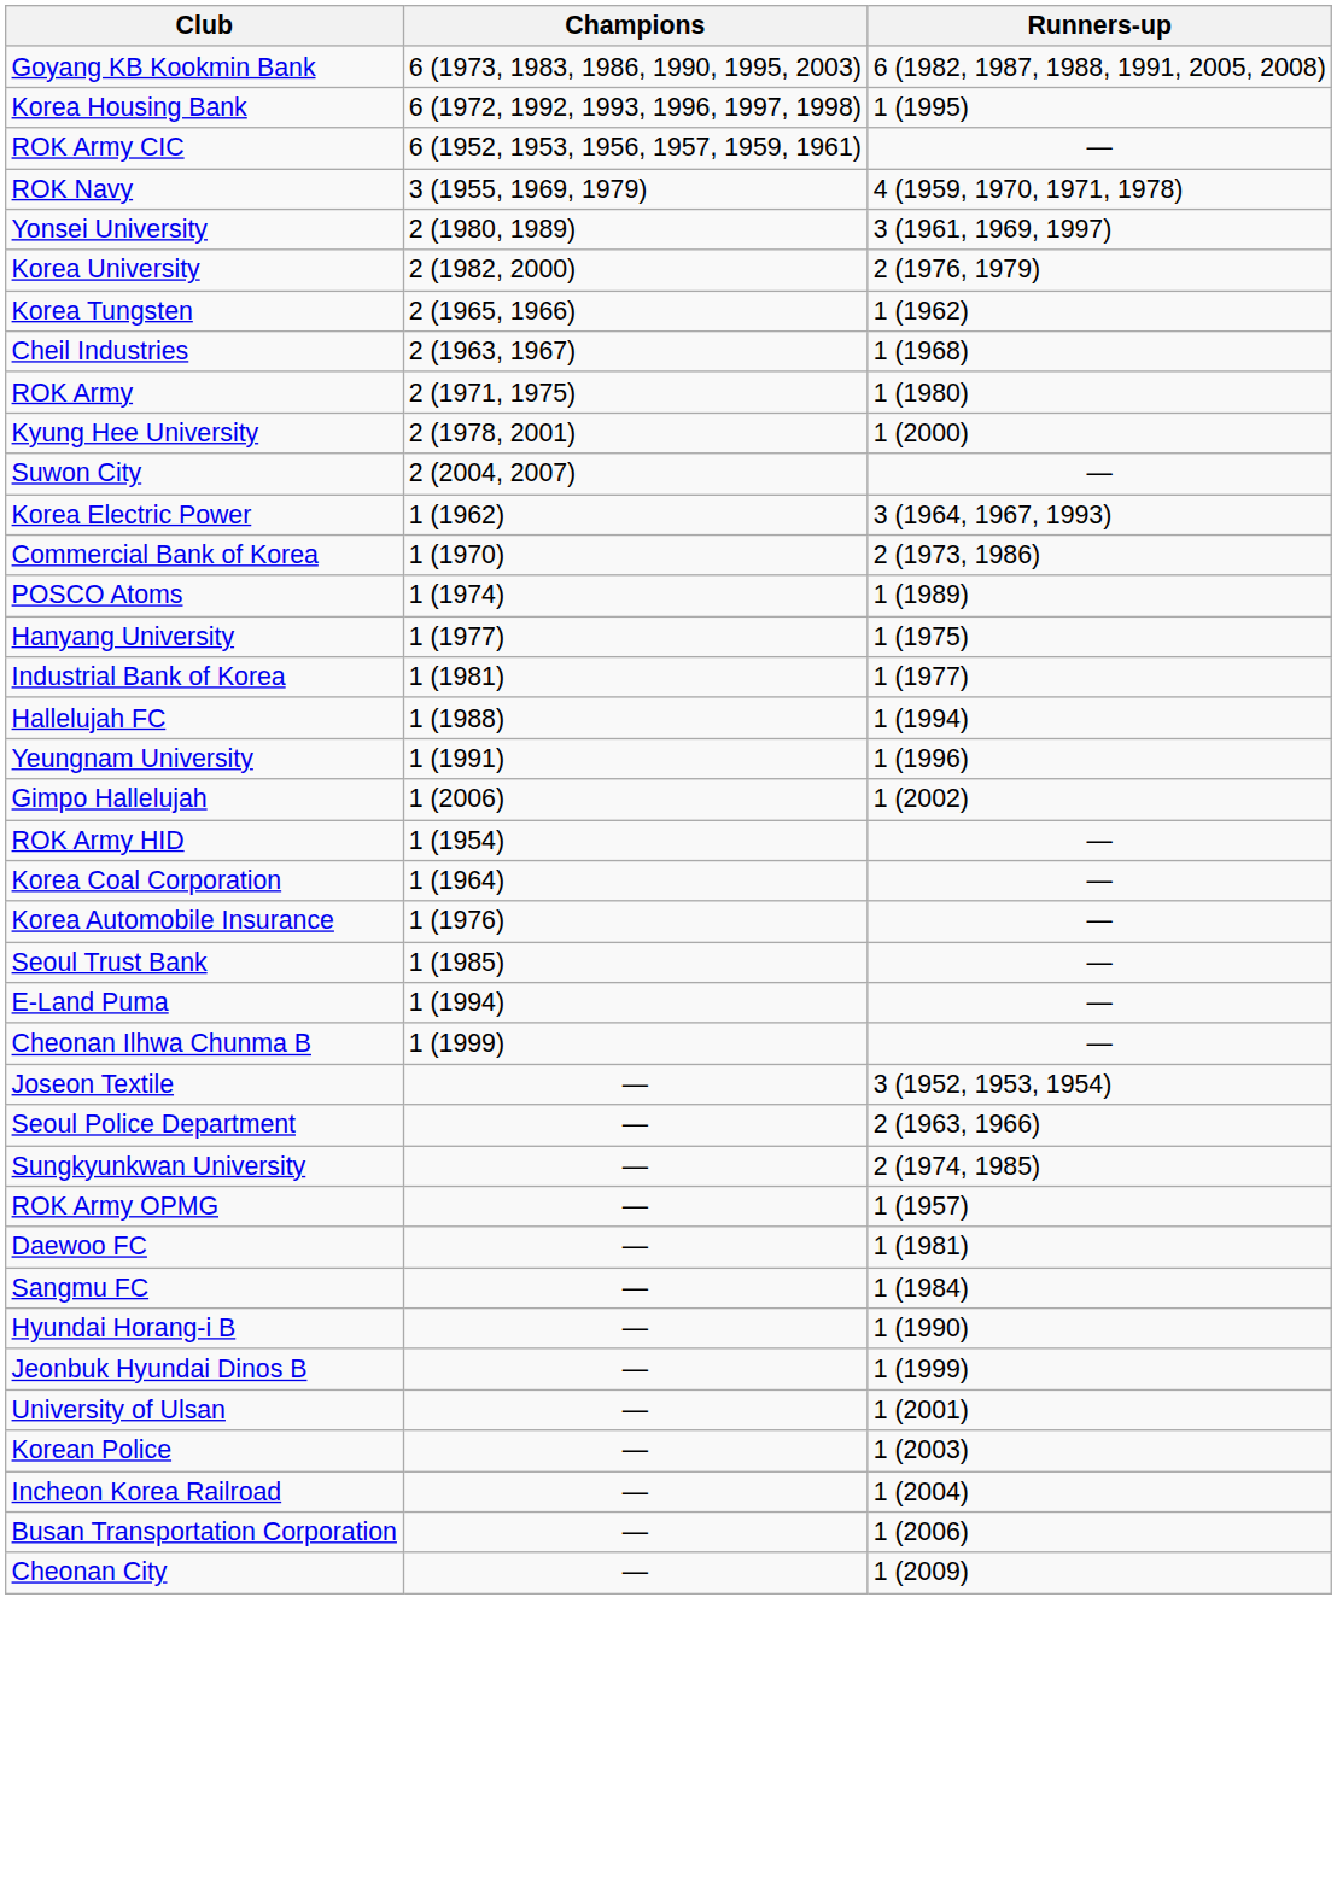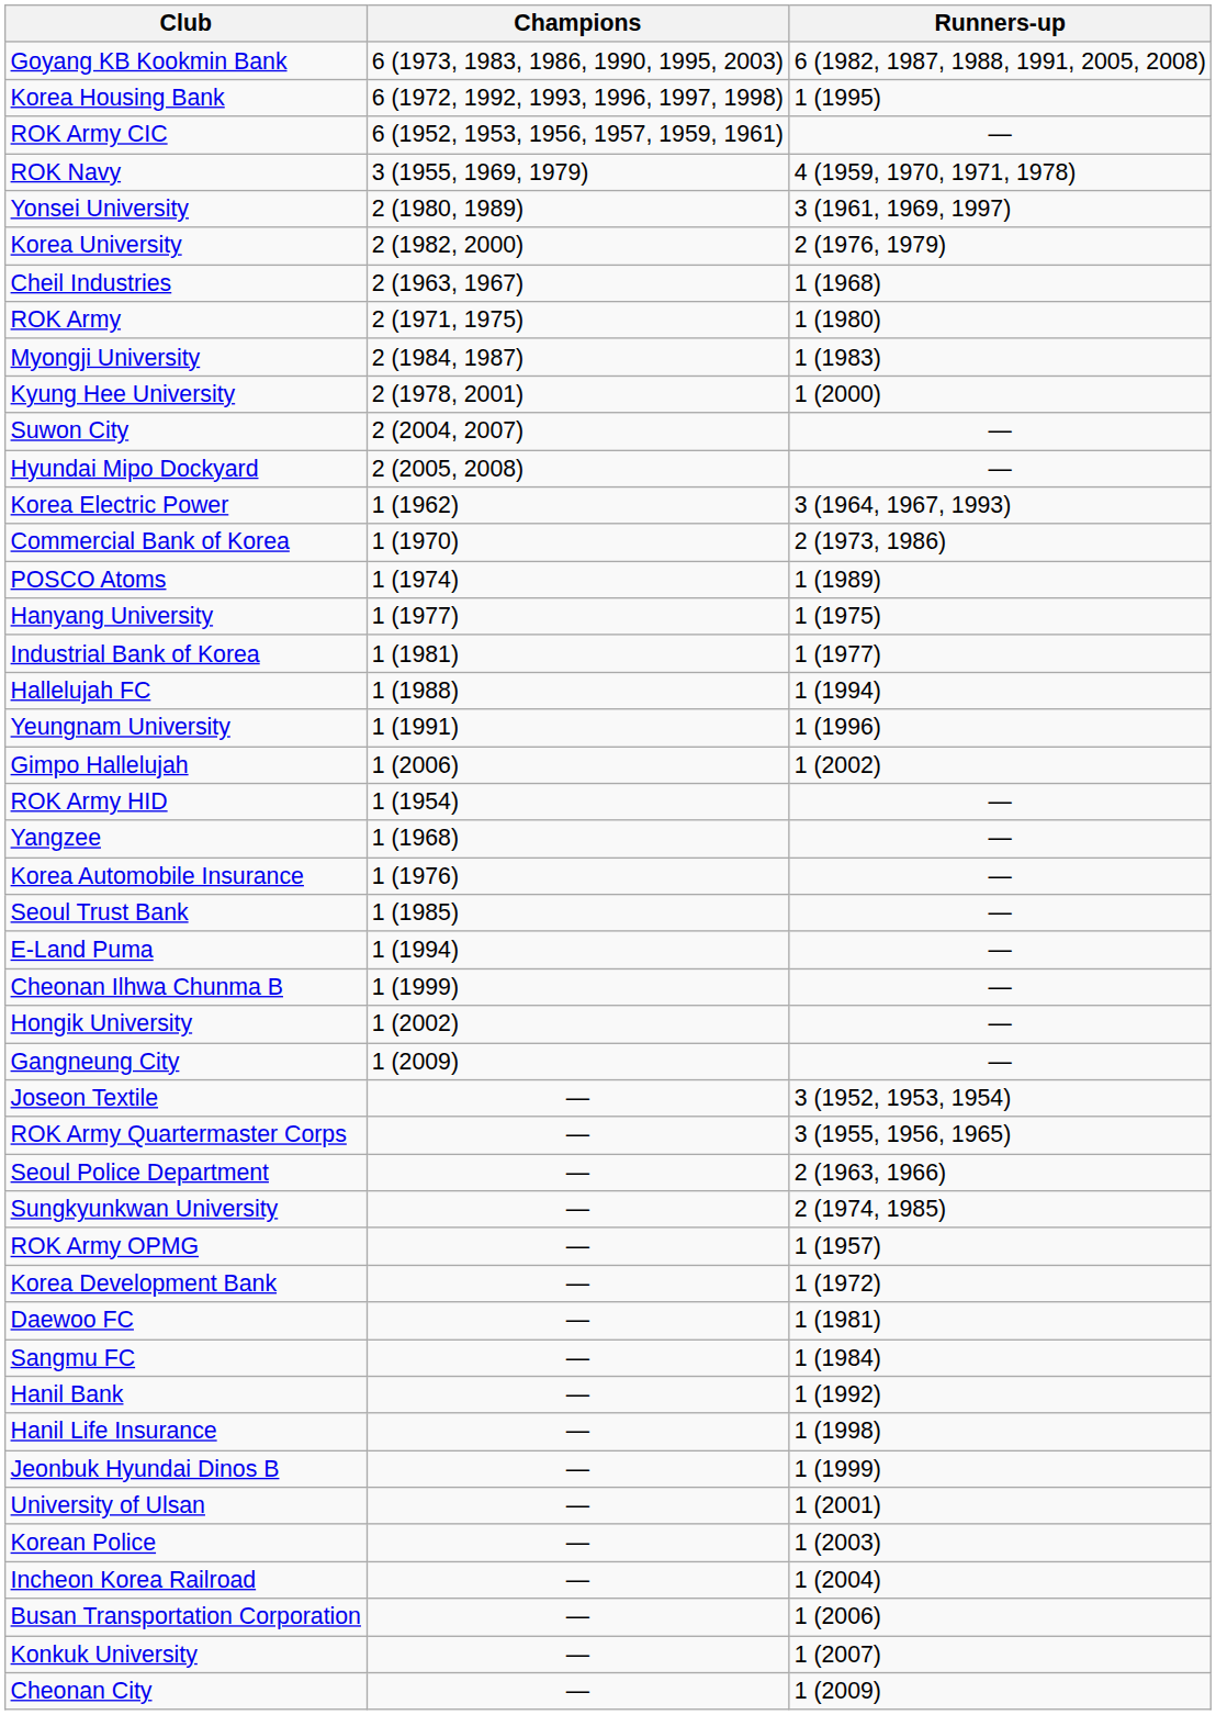- row: Korea Tungsten | 2 (1965, 1966) | 1 (1962)
+ row: Myongji University | 2 (1984, 1987) | 1 (1983)
+ row: Hyundai Mipo Dockyard | 2 (2005, 2008) | —
- row: Korea Coal Corporation | 1 (1964) | —
+ row: Yangzee | 1 (1968) | —
+ row: Hongik University | 1 (2002) | —
+ row: Gangneung City | 1 (2009) | —
+ row: ROK Army Quartermaster Corps | — | 3 (1955, 1956, 1965)
+ row: Korea Development Bank | — | 1 (1972)
- row: Hyundai Horang-i B | — | 1 (1990)
+ row: Hanil Bank | — | 1 (1992)
+ row: Hanil Life Insurance | — | 1 (1998)
+ row: Konkuk University | — | 1 (2007)
